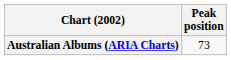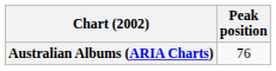Australian Albums (ARIA Charts) | Peak position: 73 -> 76
